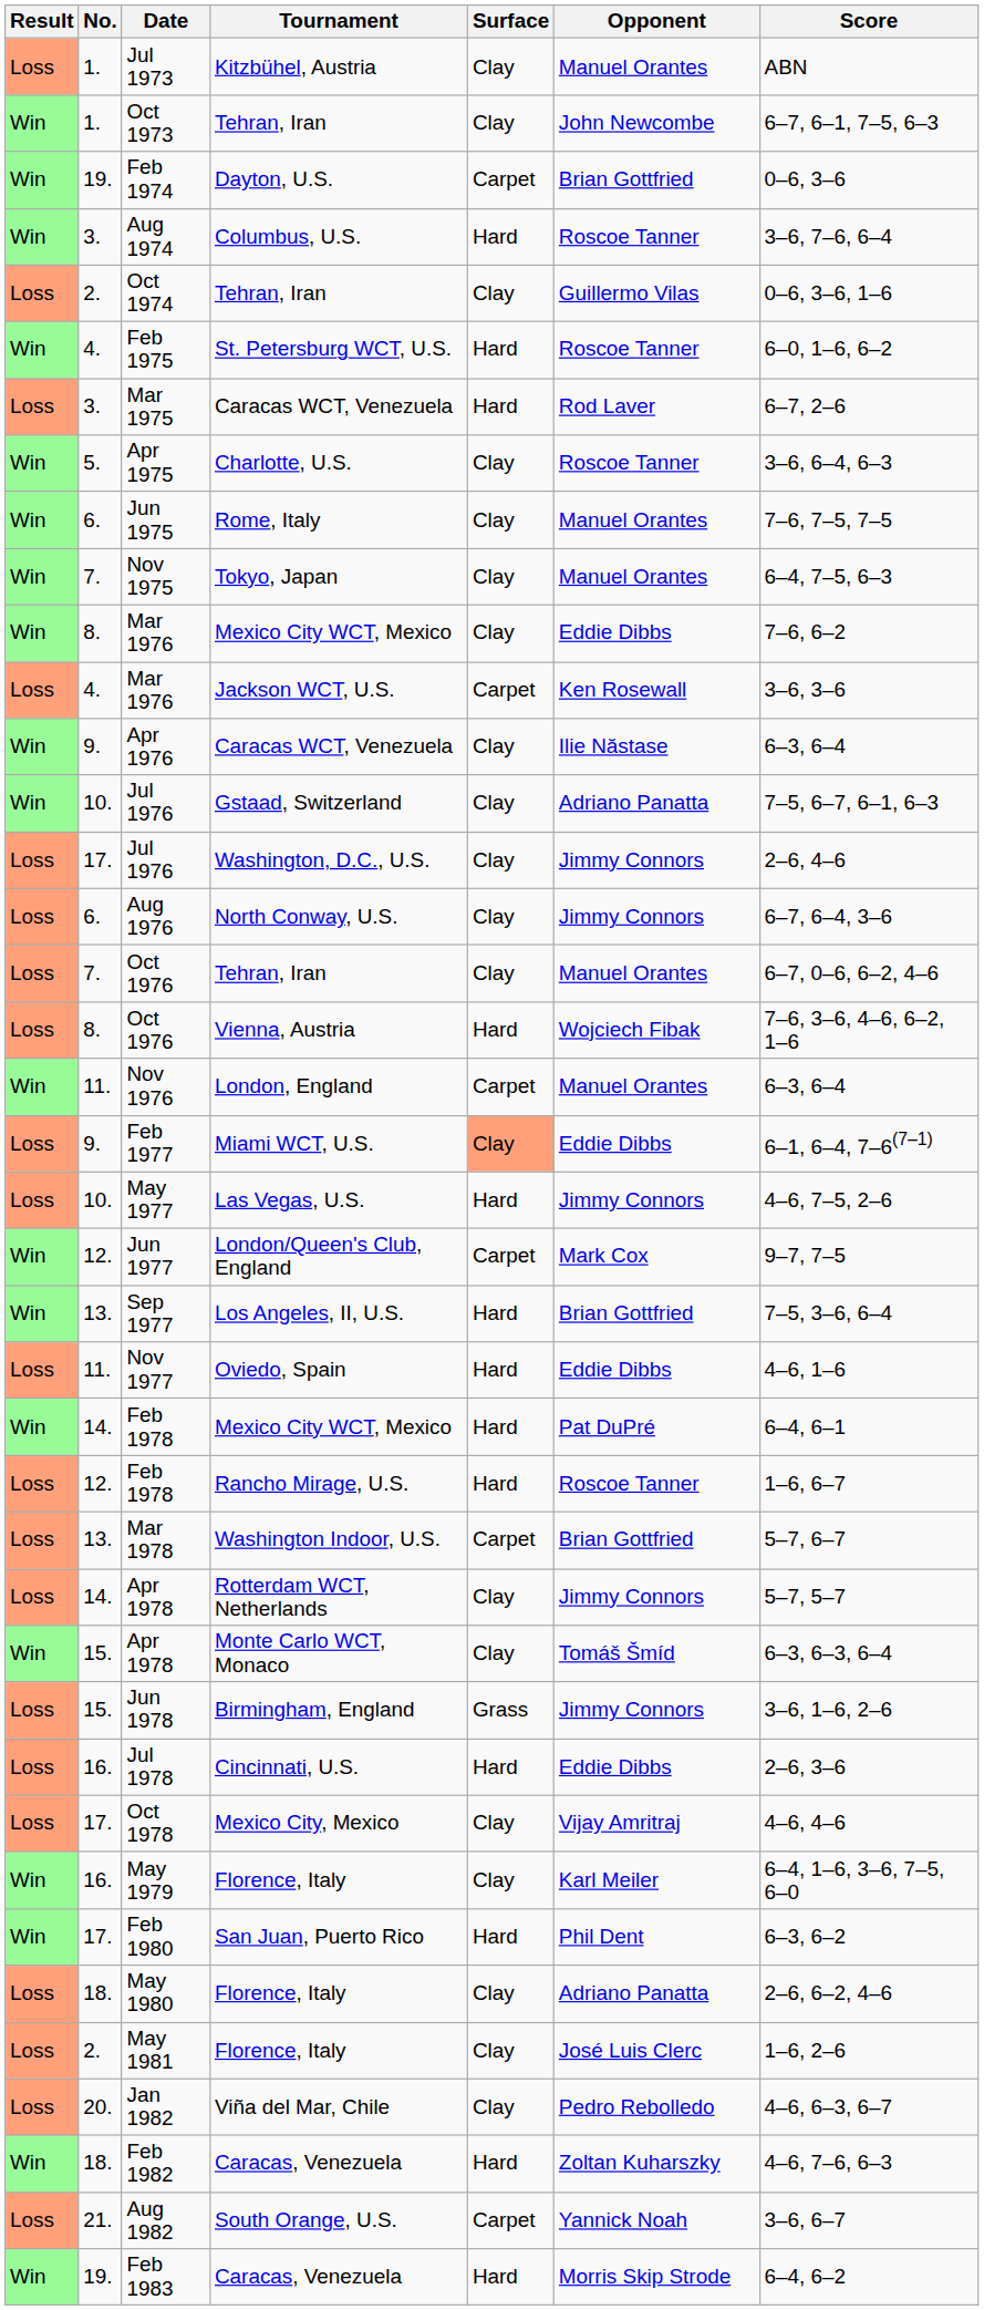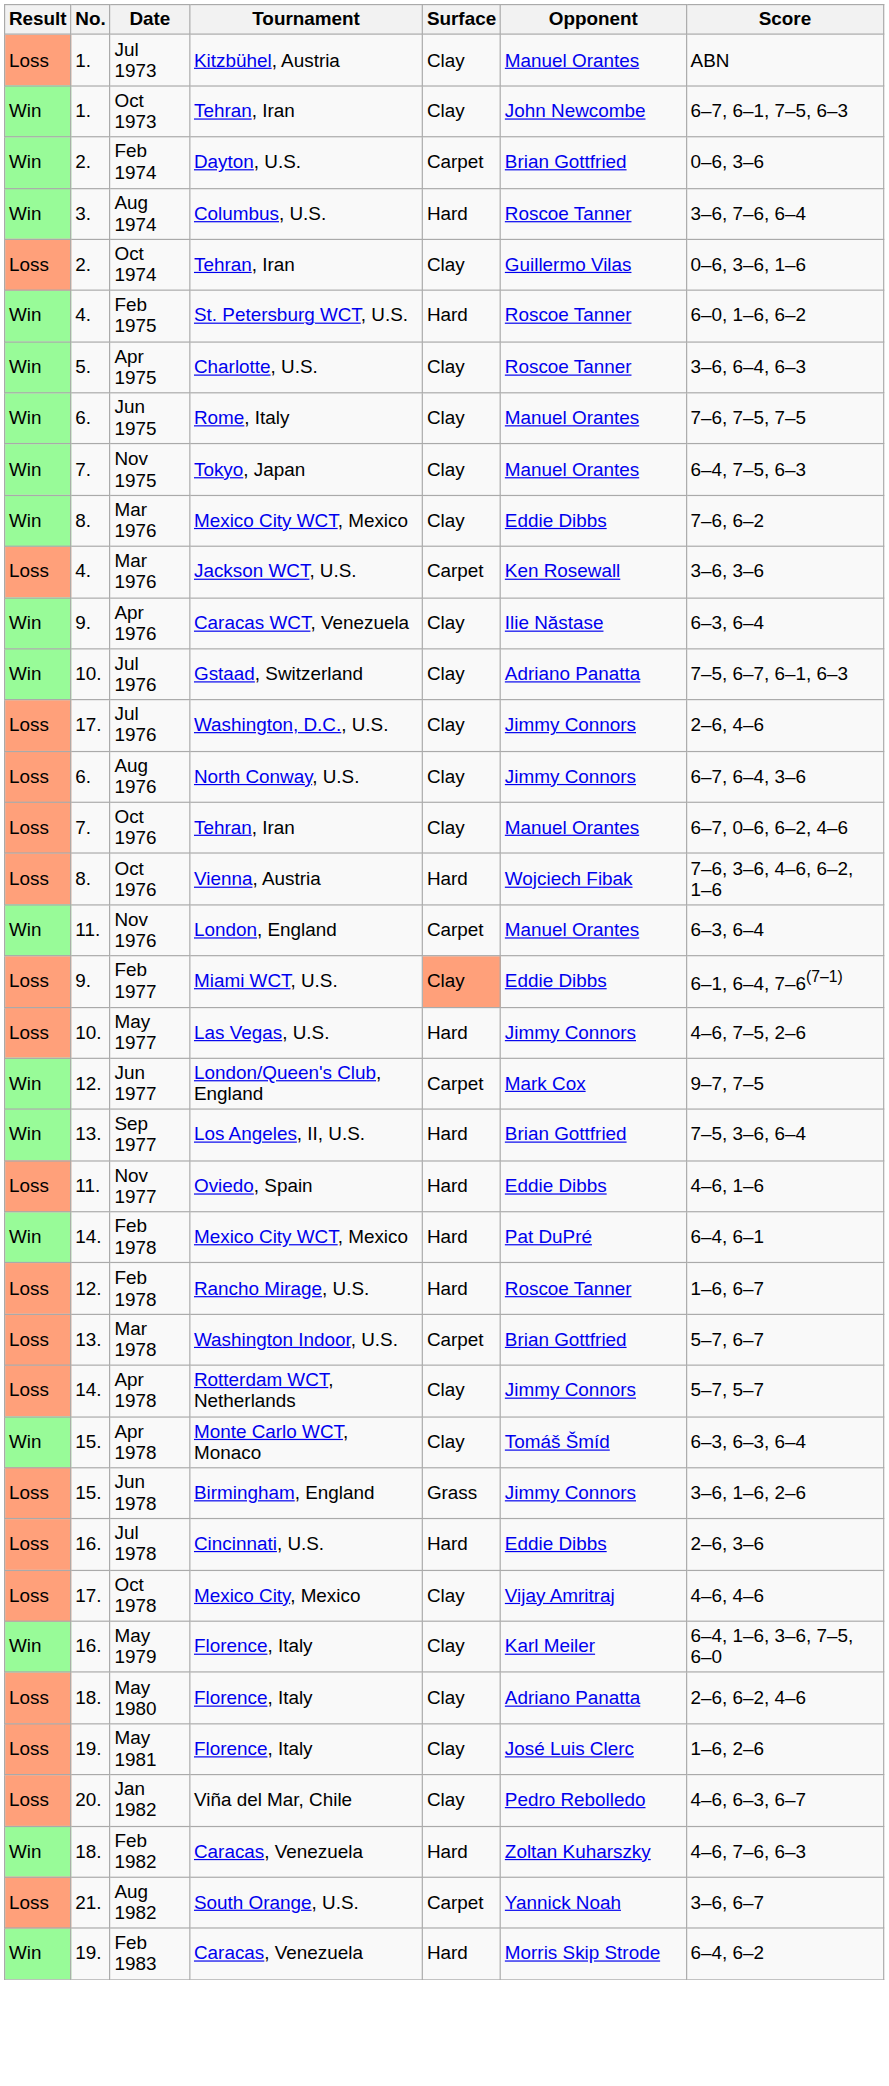Feb 1974 | No.: 19. -> 2.
- row: Loss | 3. | Mar 1975 | Caracas WCT, Venezuela | Hard | Rod Laver | 6–7, 2–6
- row: Win | 17. | Feb 1980 | San Juan, Puerto Rico | Hard | Phil Dent | 6–3, 6–2
May 1981 | No.: 2. -> 19.
